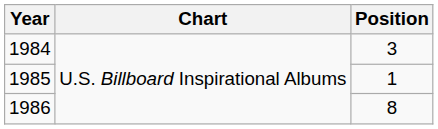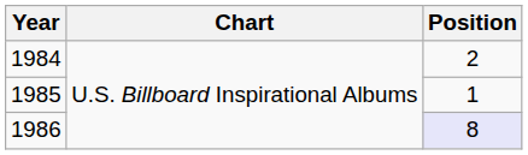1984 | Position: 3 -> 2
1986 | Position: no background -> lavender background
